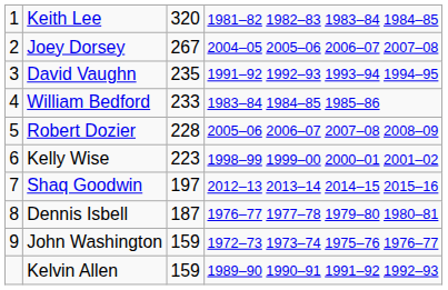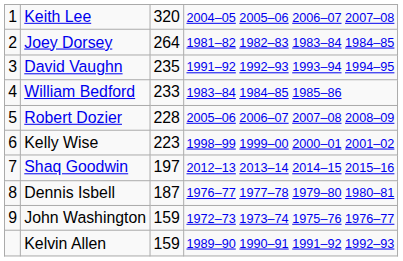Keith Lee | column 4: 1981–82 1982–83 1983–84 1984–85 -> 2004–05 2005–06 2006–07 2007–08
Joey Dorsey | column 3: 267 -> 264
Joey Dorsey | column 4: 2004–05 2005–06 2006–07 2007–08 -> 1981–82 1982–83 1983–84 1984–85
